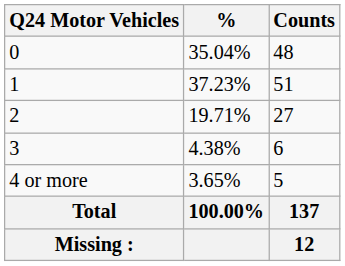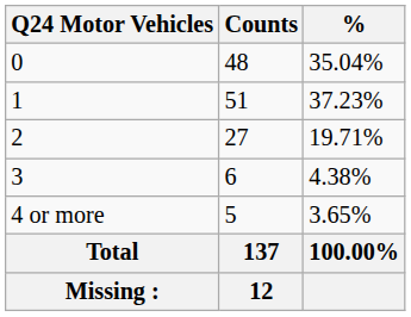columns swapped: Counts <-> %
